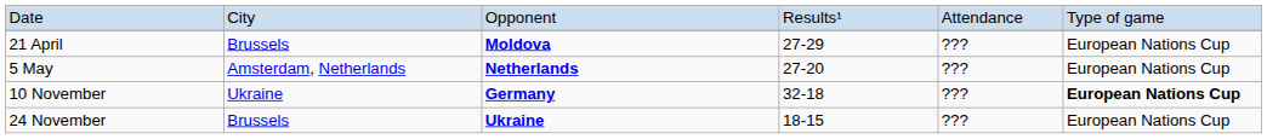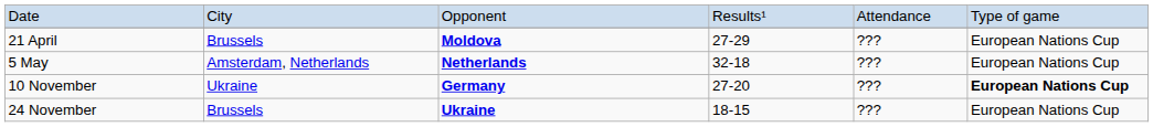5 May | column 4: 27-20 -> 32-18
10 November | column 4: 32-18 -> 27-20
